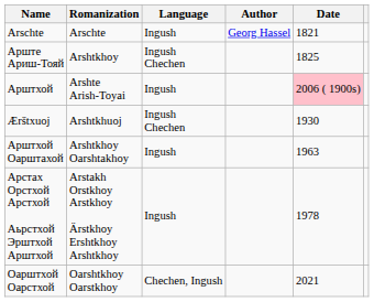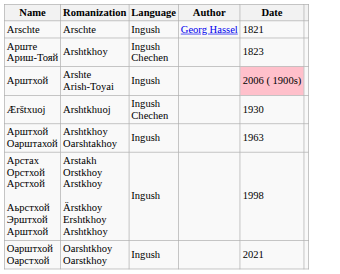Арште Ариш-Тояй | Date: 1825 -> 1823
Арстах Орстхой Арстхой Аьрстхой Эрштхой Арштхой | Date: 1978 -> 1998
Оарштхой Оарстхой | Language: Chechen, Ingush -> Ingush
